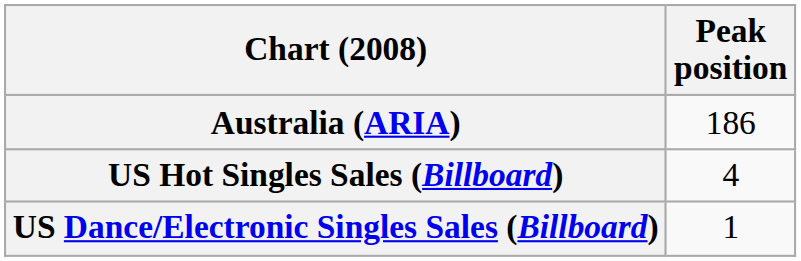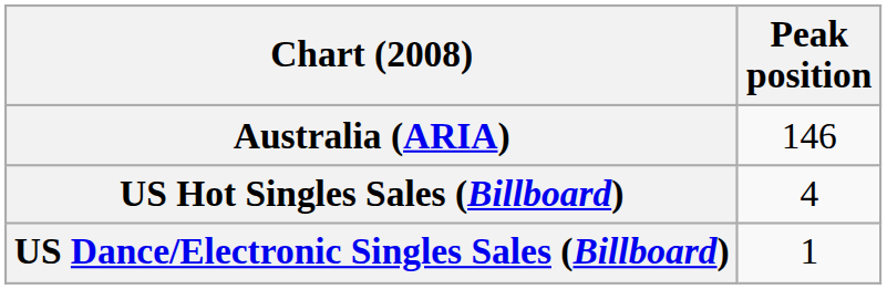Australia (ARIA) | Peak position: 186 -> 146
